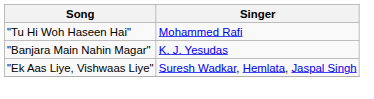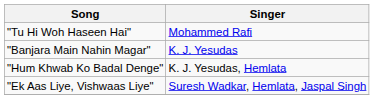+ row: "Hum Khwab Ko Badal Denge" | K. J. Yesudas, Hemlata
